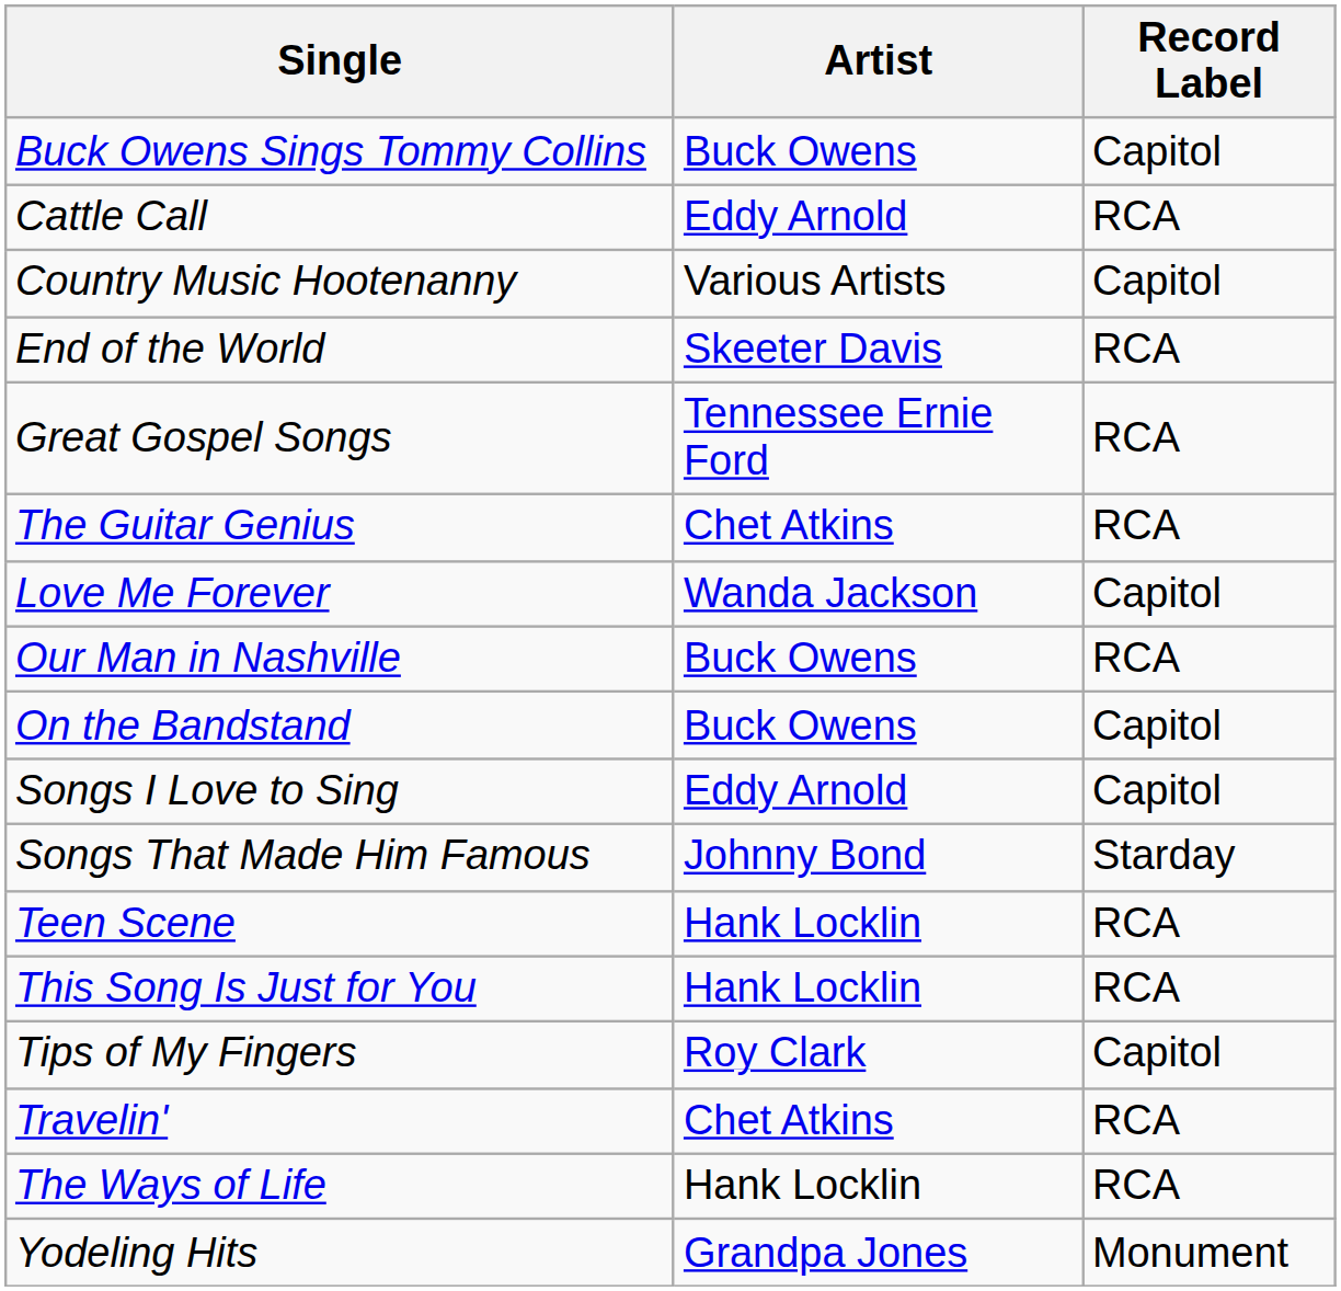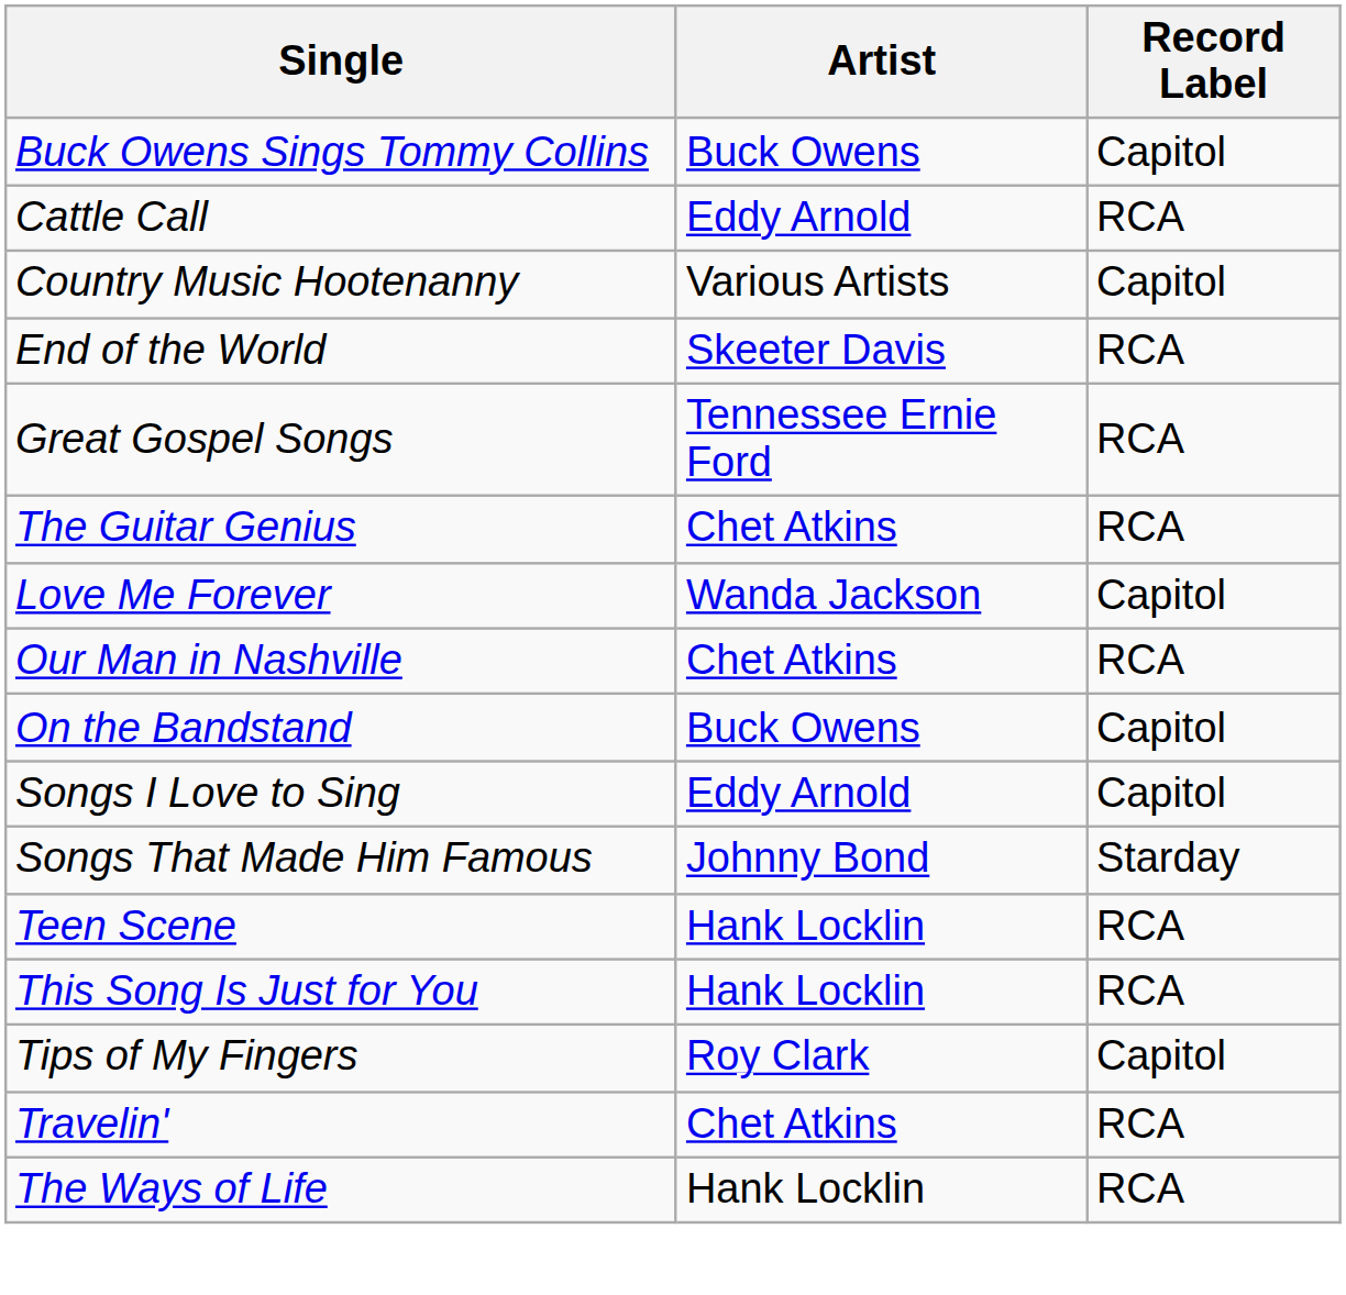Our Man in Nashville | Artist: Buck Owens -> Chet Atkins
- row: Yodeling Hits | Grandpa Jones | Monument
